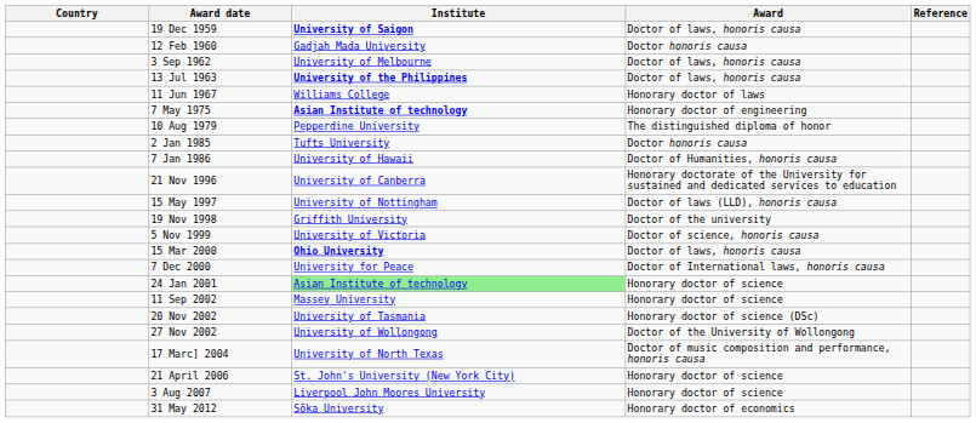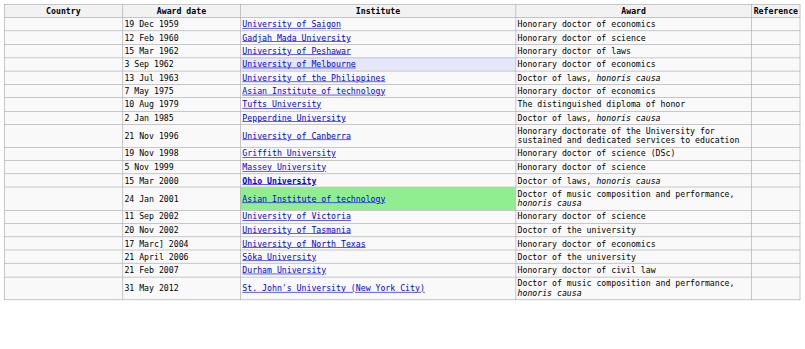19 Dec 1959 | Institute: bold -> normal
19 Dec 1959 | Award: Doctor of laws, honoris causa -> Honorary doctor of economics
12 Feb 1960 | Award: Doctor honoris causa -> Honorary doctor of science
+ row: 15 Mar 1962 | University of Peshawar | Honorary doctor of laws
3 Sep 1962 | Institute: no background -> lavender background
3 Sep 1962 | Award: Doctor of laws, honoris causa -> Honorary doctor of economics
13 Jul 1963 | Institute: bold -> normal
- row: 11 Jun 1967 | Williams College | Honorary doctor of laws
7 May 1975 | Institute: bold -> normal
7 May 1975 | Award: Honorary doctor of engineering -> Honorary doctor of economics
10 Aug 1979 | Institute: Pepperdine University -> Tufts University
2 Jan 1985 | Institute: Tufts University -> Pepperdine University
2 Jan 1985 | Award: Doctor honoris causa -> Doctor of laws, honoris causa
- row: 7 Jan 1986 | University of Hawaii | Doctor of Humanities, honoris causa
- row: 15 May 1997 | University of Nottingham | Doctor of laws (LLD), honoris causa
19 Nov 1998 | Award: Doctor of the university -> Honorary doctor of science (DSc)
5 Nov 1999 | Institute: University of Victoria -> Massey University
5 Nov 1999 | Award: Doctor of science, honoris causa -> Honorary doctor of science
- row: 7 Dec 2000 | University for Peace | Doctor of International laws, honoris causa
24 Jan 2001 | Award: Honorary doctor of science -> Doctor of music composition and performance, honoris causa
11 Sep 2002 | Institute: Massey University -> University of Victoria
20 Nov 2002 | Award: Honorary doctor of science (DSc) -> Doctor of the university
- row: 27 Nov 2002 | University of Wollongong | Doctor of the University of Wollongong
17 Marc] 2004 | Award: Doctor of music composition and performance, honoris causa -> Honorary doctor of economics
21 April 2006 | Institute: St. John's University (New York City) -> Sōka University
21 April 2006 | Award: Honorary doctor of science -> Doctor of the university
+ row: 21 Feb 2007 | Durham University | Honorary doctor of civil law
- row: 3 Aug 2007 | Liverpool John Moores University | Honorary doctor of science
31 May 2012 | Institute: Sōka University -> St. John's University (New York City)
31 May 2012 | Award: Honorary doctor of economics -> Doctor of music composition and performance, honoris causa
